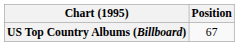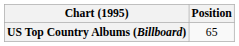US Top Country Albums (Billboard) | Position: 67 -> 65
